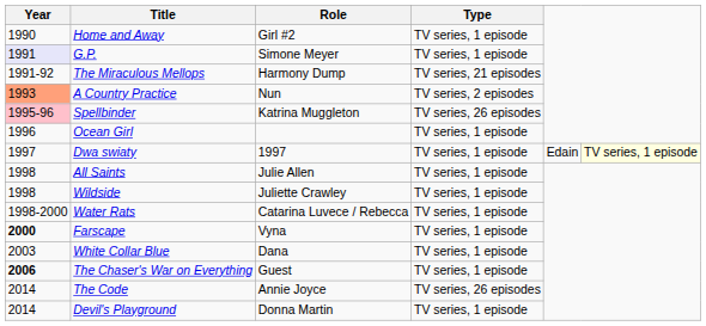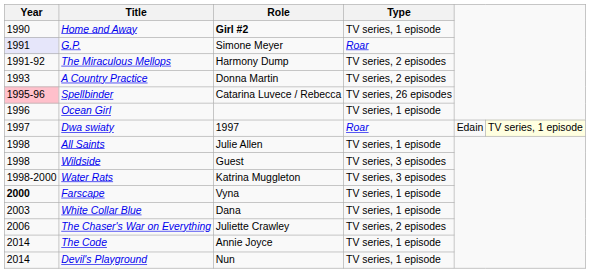Home and Away | Role: normal -> bold
G.P. | Type: TV series, 1 episode -> Roar
The Miraculous Mellops | Type: TV series, 21 episodes -> TV series, 2 episodes
A Country Practice | Year: lightsalmon background -> no background
A Country Practice | Role: Nun -> Donna Martin
Spellbinder | Role: Katrina Muggleton -> Catarina Luvece / Rebecca
Dwa swiaty | Type: TV series, 1 episode -> Roar
Wildside | Role: Juliette Crawley -> Guest
Wildside | Type: TV series, 1 episode -> TV series, 3 episodes
Water Rats | Role: Catarina Luvece / Rebecca -> Katrina Muggleton
Water Rats | Type: TV series, 1 episode -> TV series, 3 episodes
The Chaser's War on Everything | Year: bold -> normal
The Chaser's War on Everything | Role: Guest -> Juliette Crawley
The Chaser's War on Everything | Type: TV series, 1 episode -> TV series, 2 episodes
The Code | Type: TV series, 26 episodes -> TV series, 1 episode
Devil's Playground | Role: Donna Martin -> Nun
